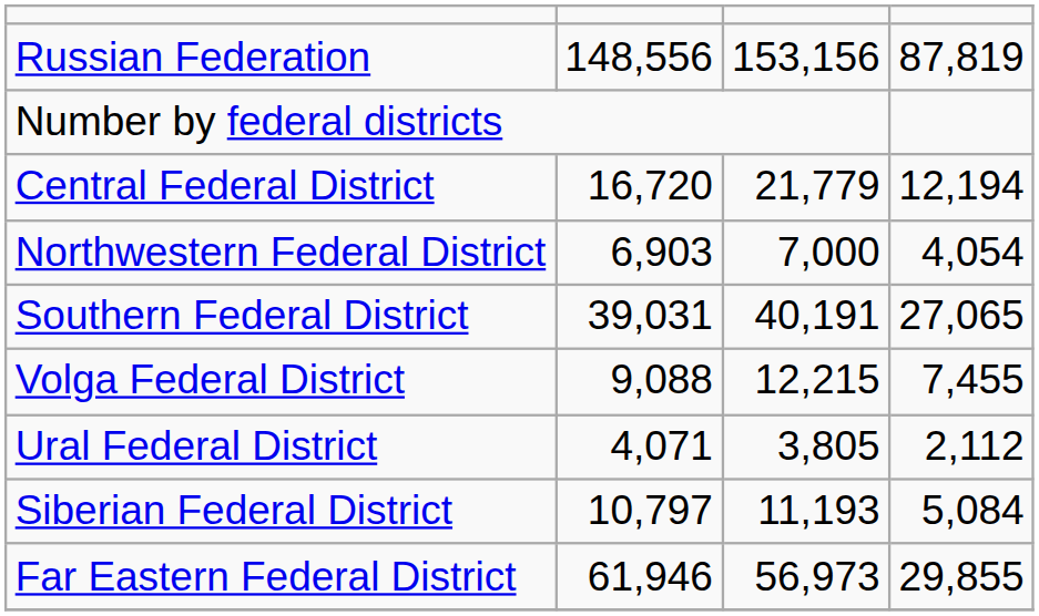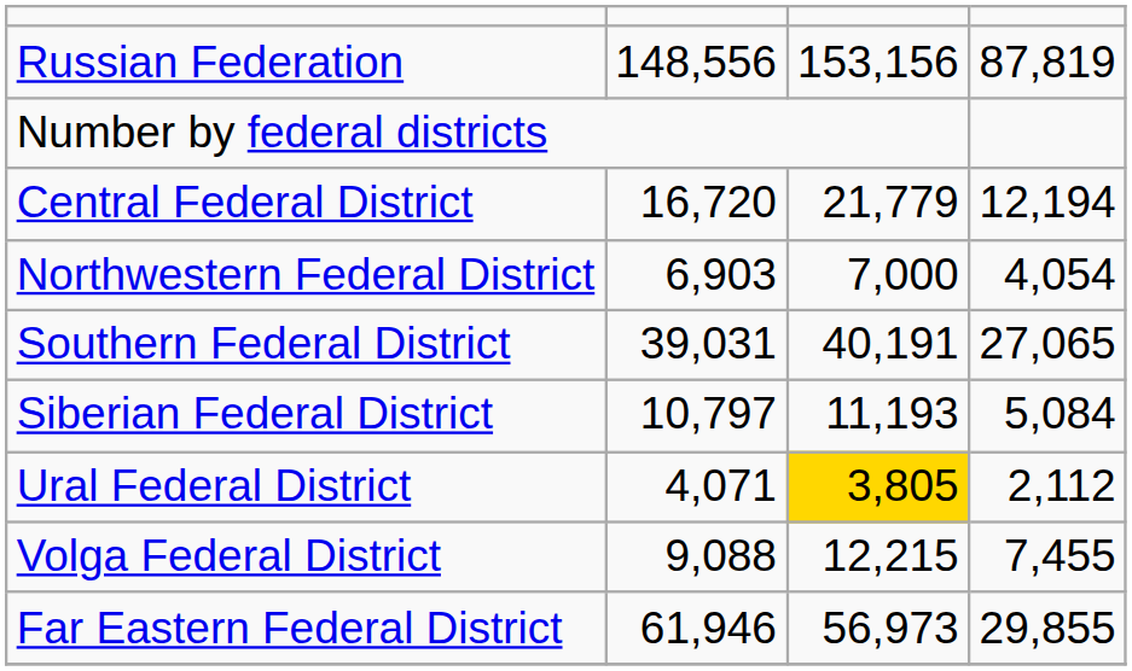rows swapped: Volga Federal District <-> Siberian Federal District
Ural Federal District | column 3: no background -> gold background
